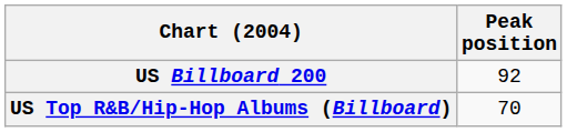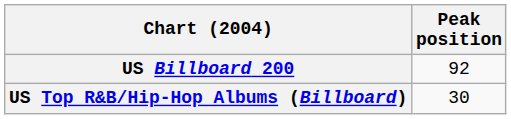US Top R&B/Hip-Hop Albums (Billboard) | Peak position: 70 -> 30
